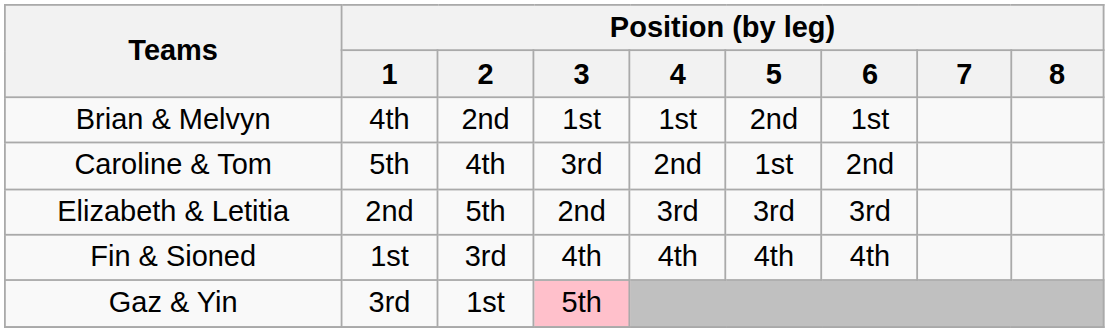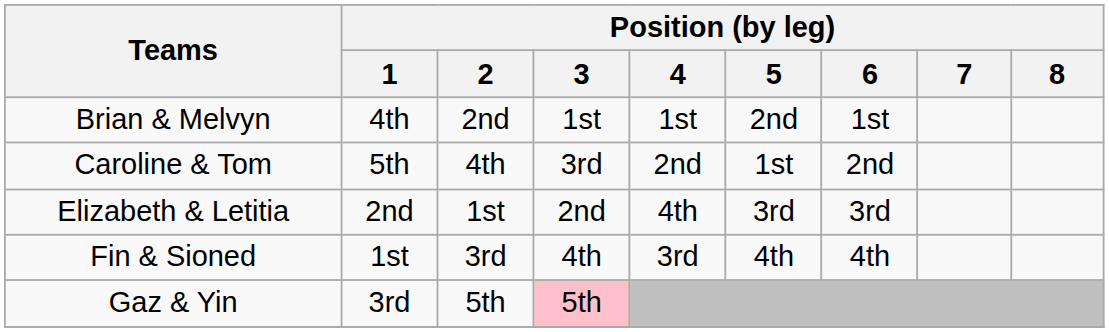Elizabeth & Letitia | Position (by leg) / 2: 5th -> 1st
Elizabeth & Letitia | Position (by leg) / 4: 3rd -> 4th
Fin & Sioned | Position (by leg) / 4: 4th -> 3rd
Gaz & Yin | Position (by leg) / 2: 1st -> 5th
